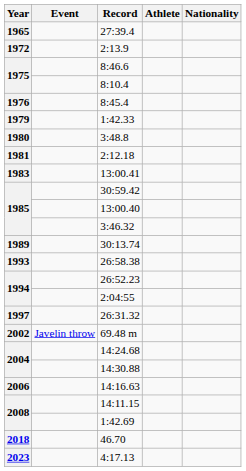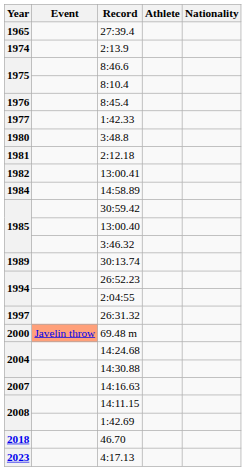2:13.9 | Year: 1972 -> 1974
1:42.33 | Year: 1979 -> 1977
13:00.41 | Year: 1983 -> 1982
+ row: 1984 | 14:58.89
- row: 1993 | 26:58.38
69.48 m | Year: 2002 -> 2000
69.48 m | Event: no background -> lightsalmon background
14:16.63 | Year: 2006 -> 2007
